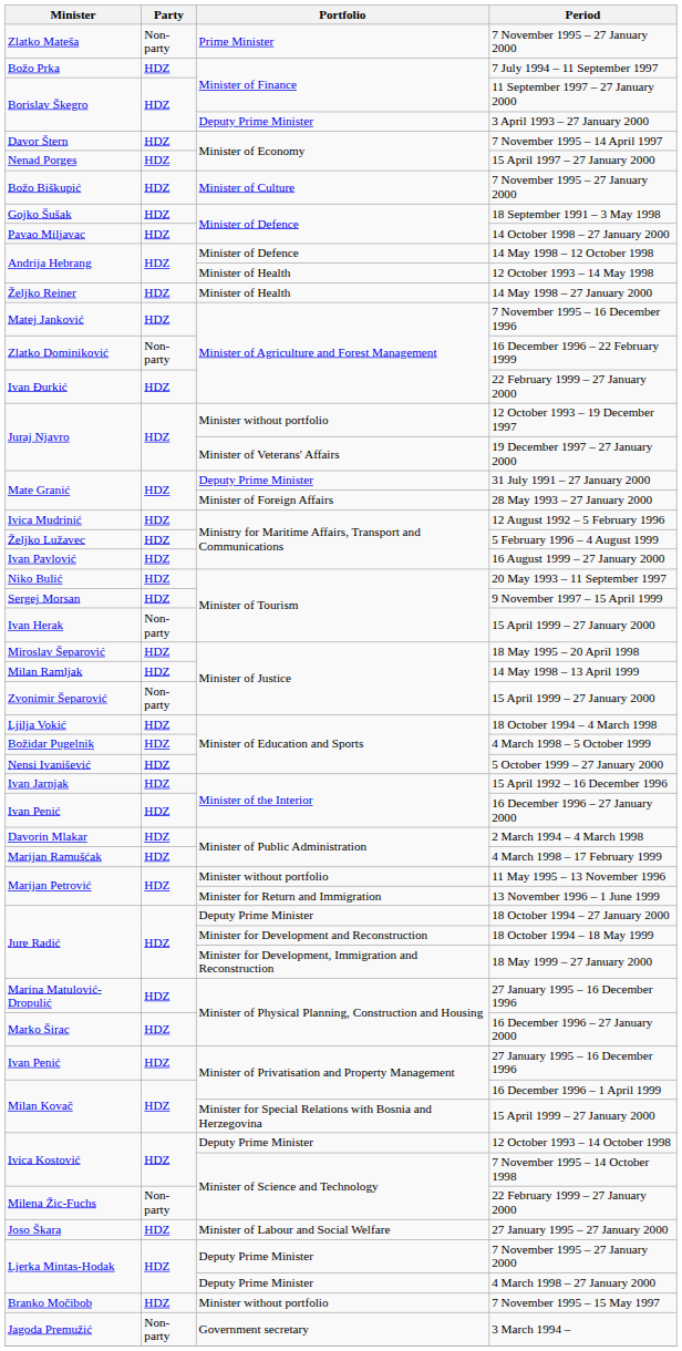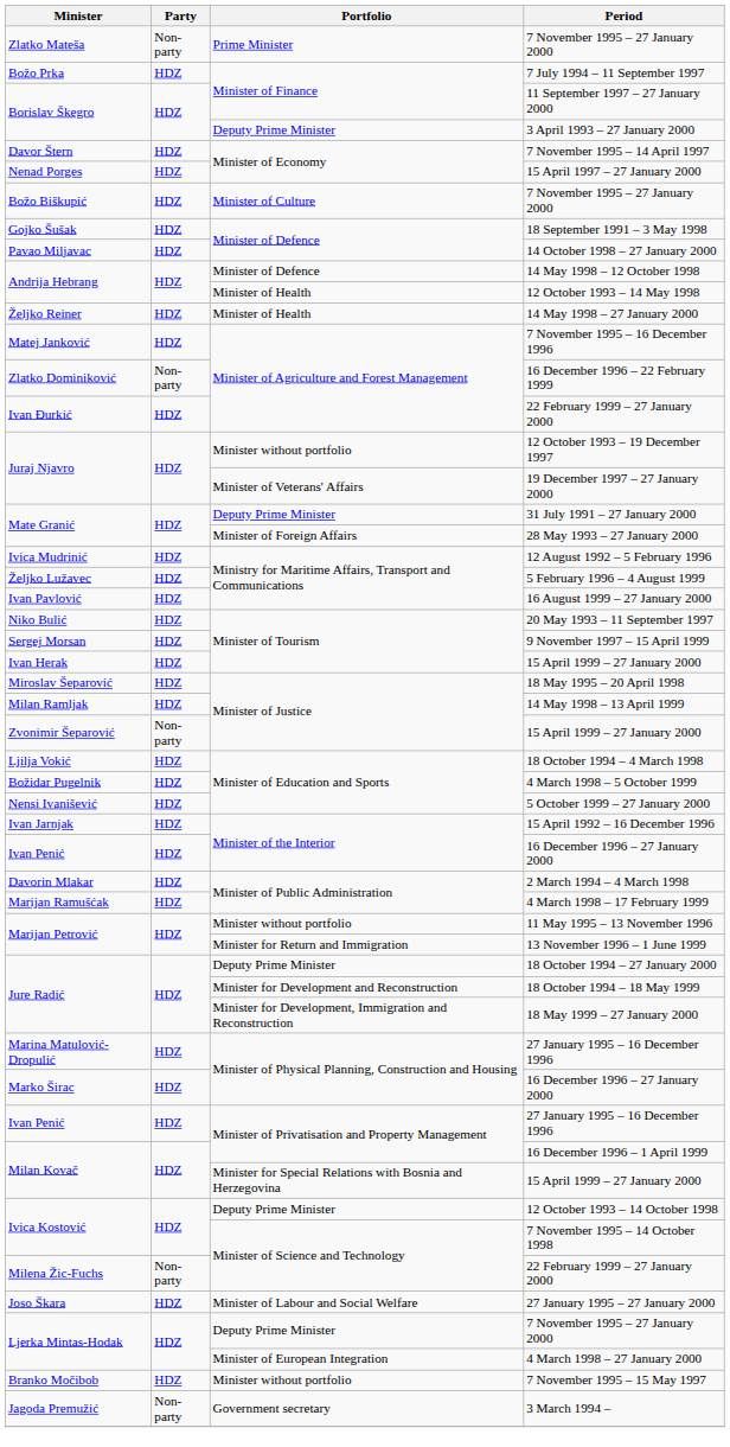Ivan Herak / 15 April 1999 – 27 January 2000 | Party: Non-party -> HDZ
4 March 1998 – 27 January 2000 | Portfolio: Deputy Prime Minister -> Minister of European Integration
